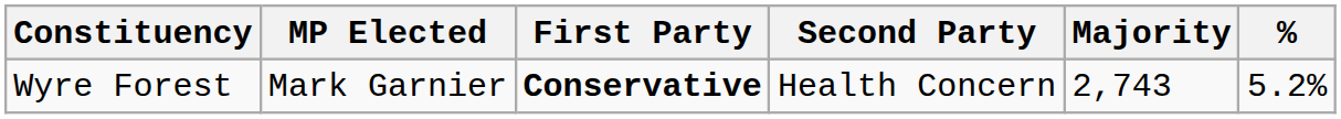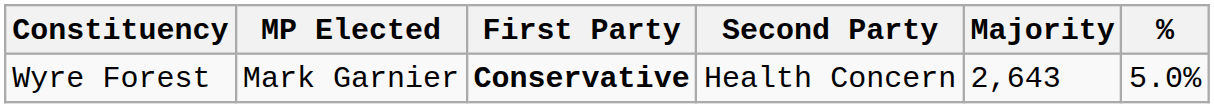Wyre Forest | Majority: 2,743 -> 2,643
Wyre Forest | %: 5.2% -> 5.0%
